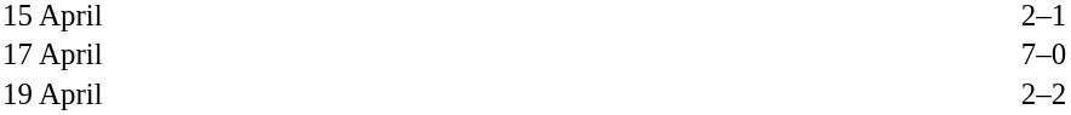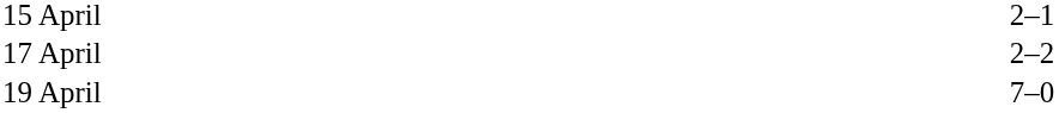17 April | column 3: 7–0 -> 2–2
19 April | column 3: 2–2 -> 7–0
